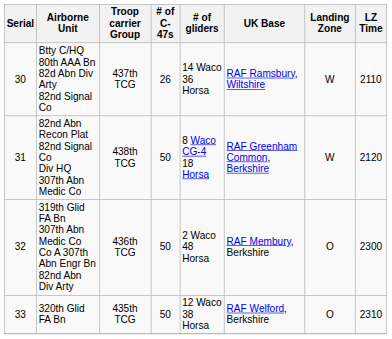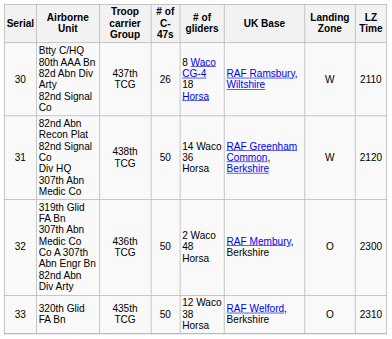Btty C/HQ 80th AAA Bn 82d Abn Div Arty 82nd Signal Co | # of gliders: 14 Waco 36 Horsa -> 8 Waco CG-4 18 Horsa
82nd Abn Recon Plat 82nd Signal Co Div HQ 307th Abn Medic Co | # of gliders: 8 Waco CG-4 18 Horsa -> 14 Waco 36 Horsa
